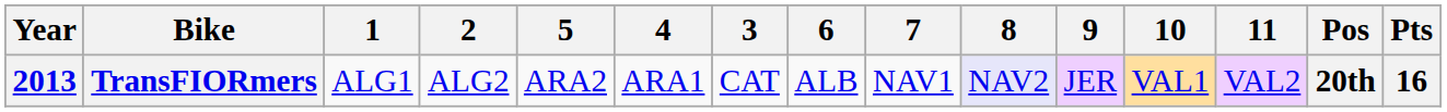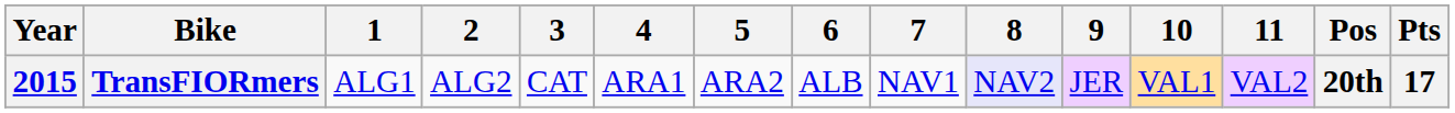columns swapped: 3 <-> 5
TransFIORmers | Year: 2013 -> 2015
TransFIORmers | Pts: 16 -> 17
